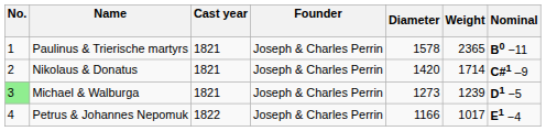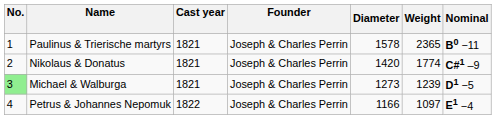Nikolaus & Donatus | Weight: 1714 -> 1774
Petrus & Johannes Nepomuk | Weight: 1017 -> 1097
